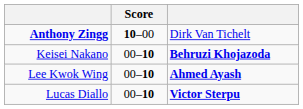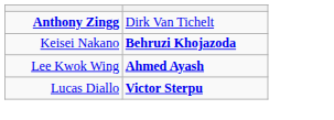- column: Score | 10–00 | 00–10 | 00–10 | 00–10
